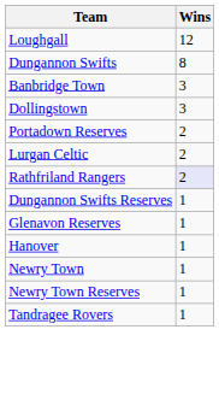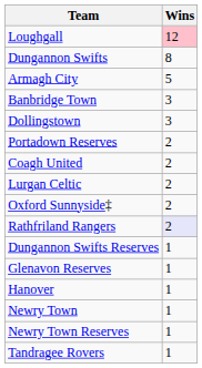Loughgall | Wins: no background -> pink background
+ row: Armagh City | 5
+ row: Coagh United | 2
+ row: Oxford Sunnyside‡ | 2
